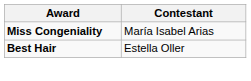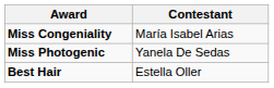+ row: Miss Photogenic | Yanela De Sedas
